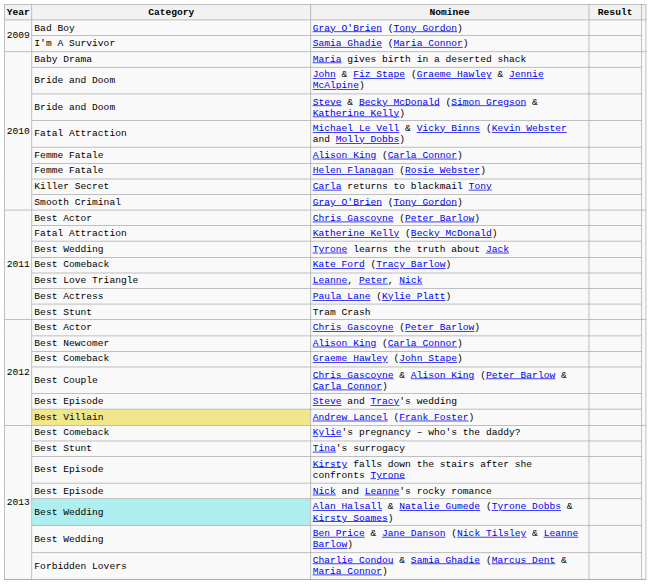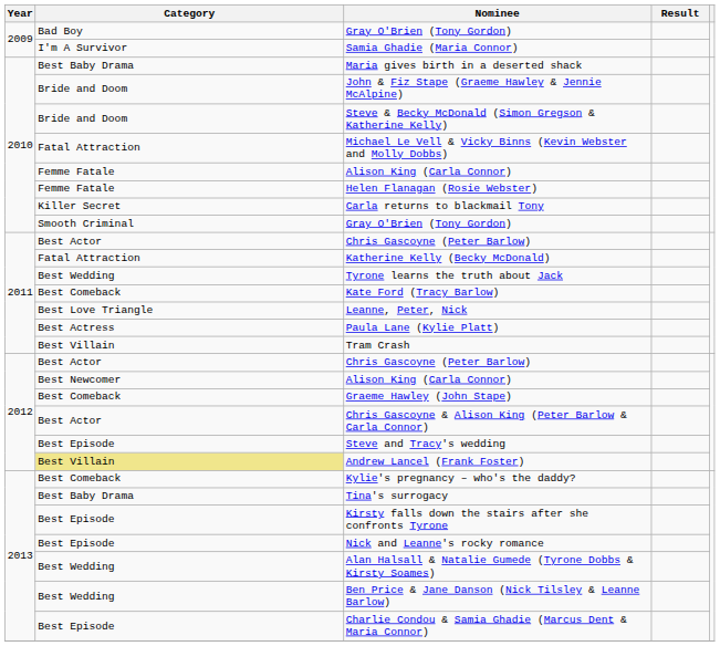Maria gives birth in a deserted shack | Category: Baby Drama -> Best Baby Drama
Tram Crash | Category: Best Stunt -> Best Villain
Chris Gascoyne & Alison King (Peter Barlow & Carla Connor) | Category: Best Couple -> Best Actor
Tina's surrogacy | Category: Best Stunt -> Best Baby Drama
Alan Halsall & Natalie Gumede (Tyrone Dobbs & Kirsty Soames) | Category: paleturquoise background -> no background
Charlie Condou & Samia Ghadie (Marcus Dent & Maria Connor) | Category: Forbidden Lovers -> Best Episode
